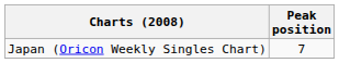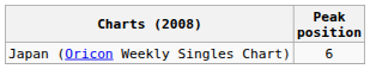Japan (Oricon Weekly Singles Chart) | Peak position: 7 -> 6
